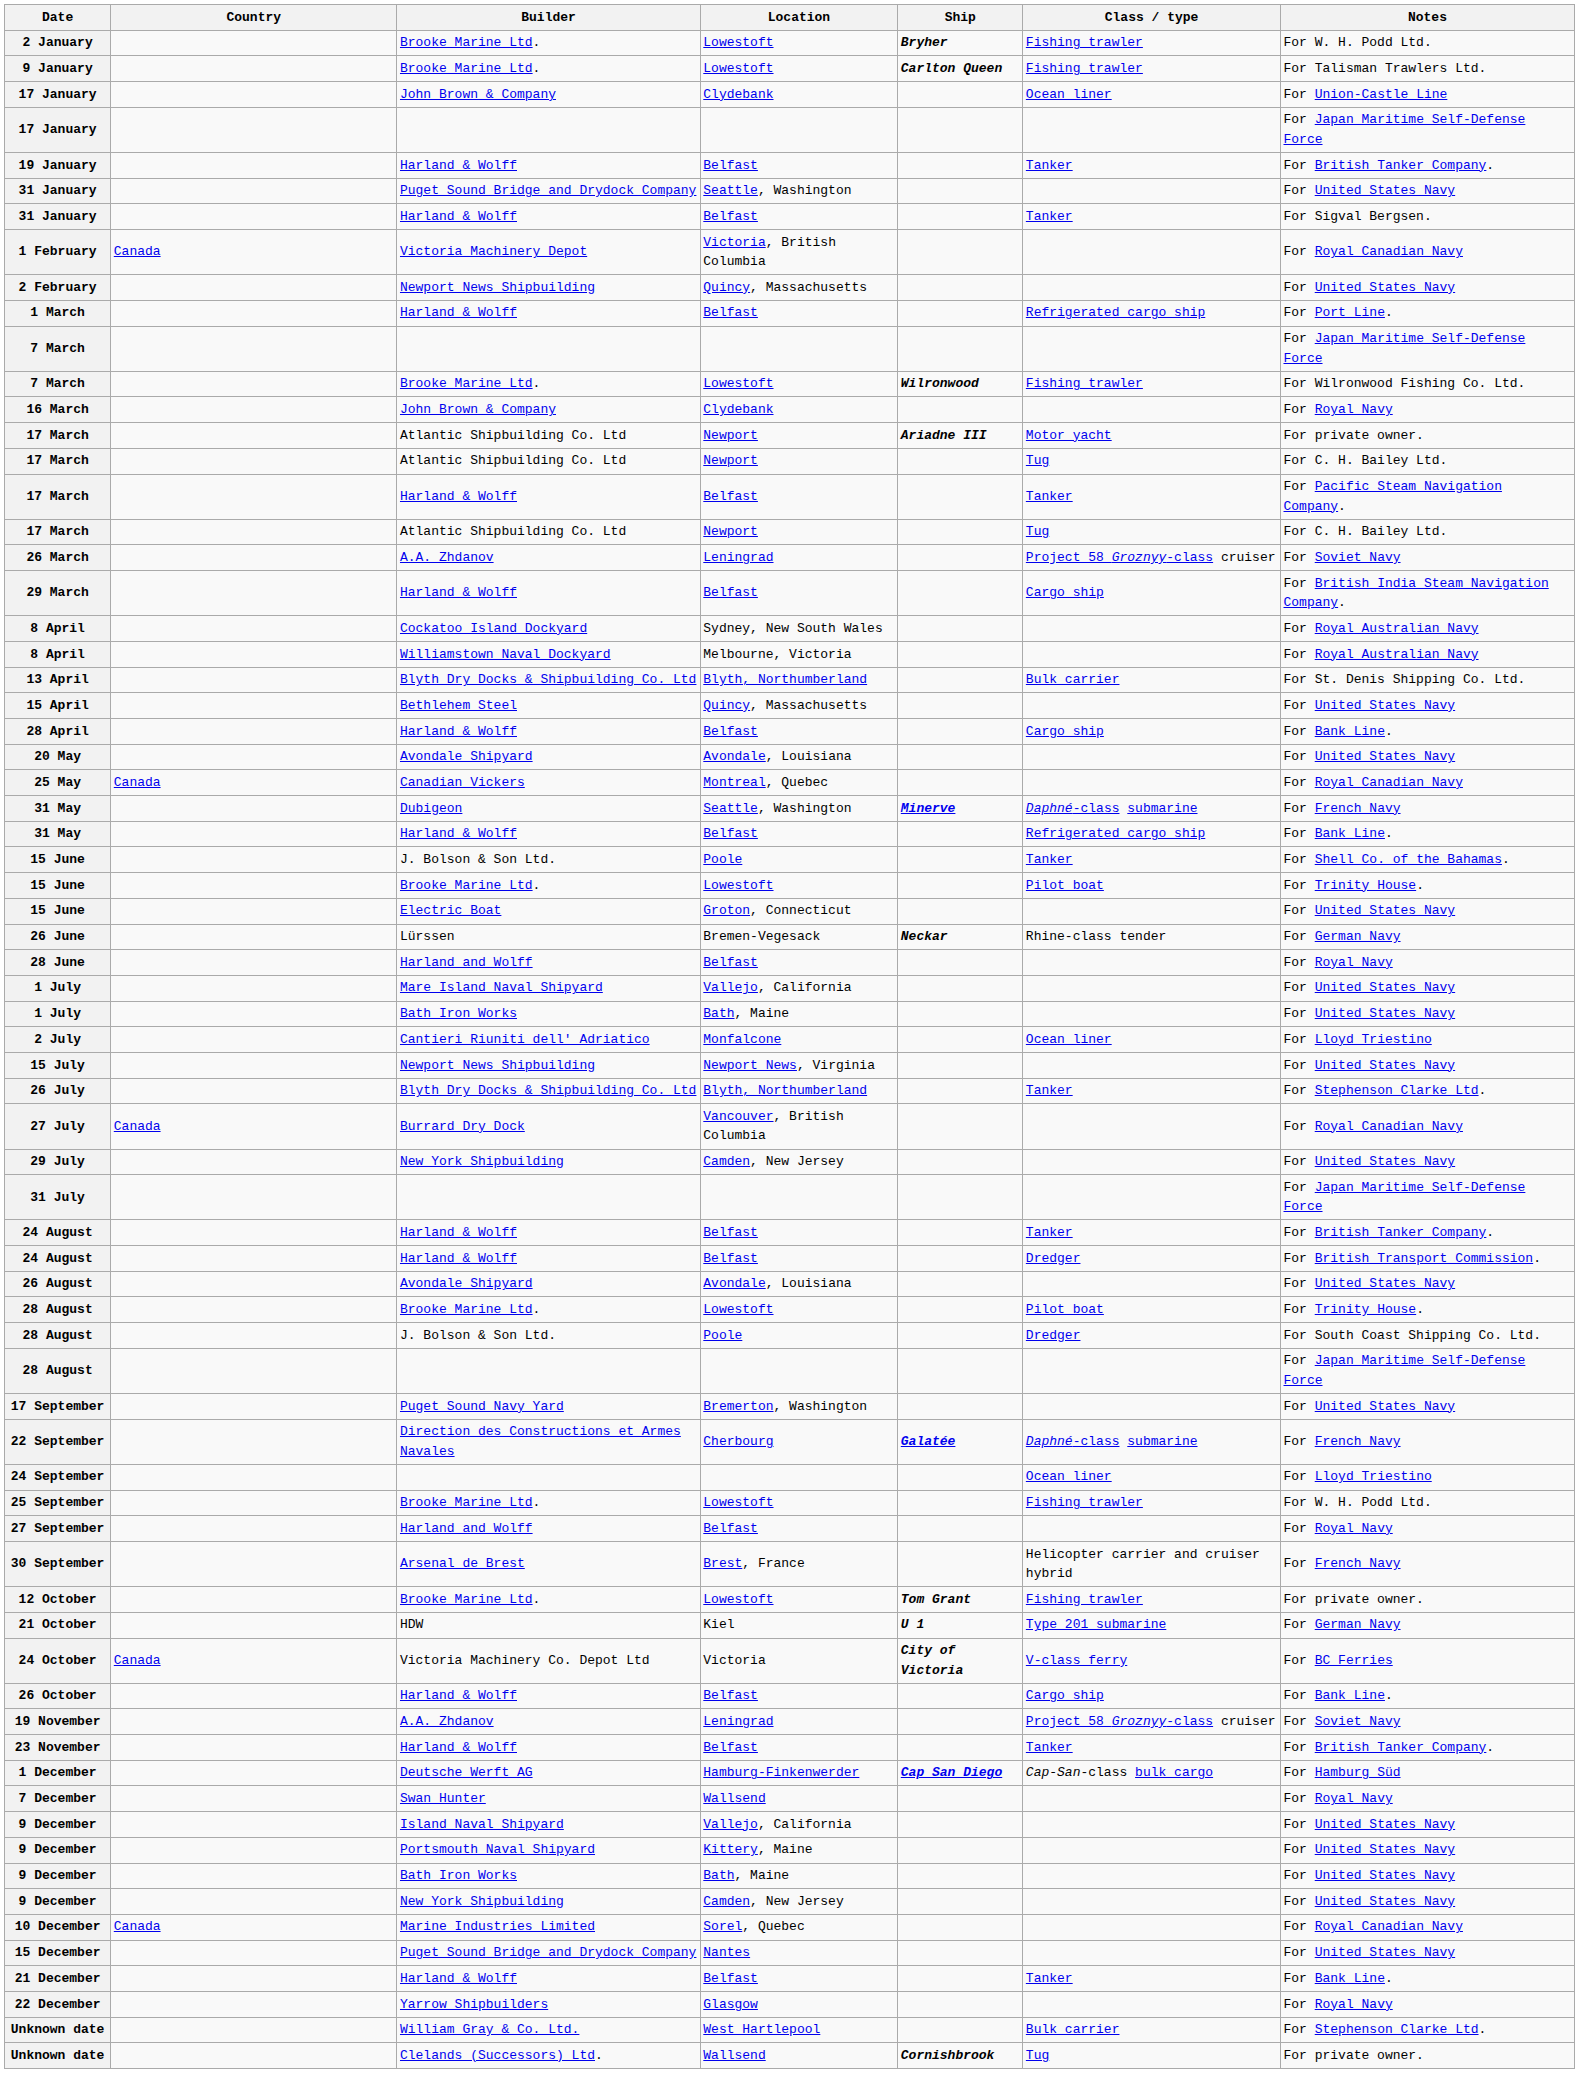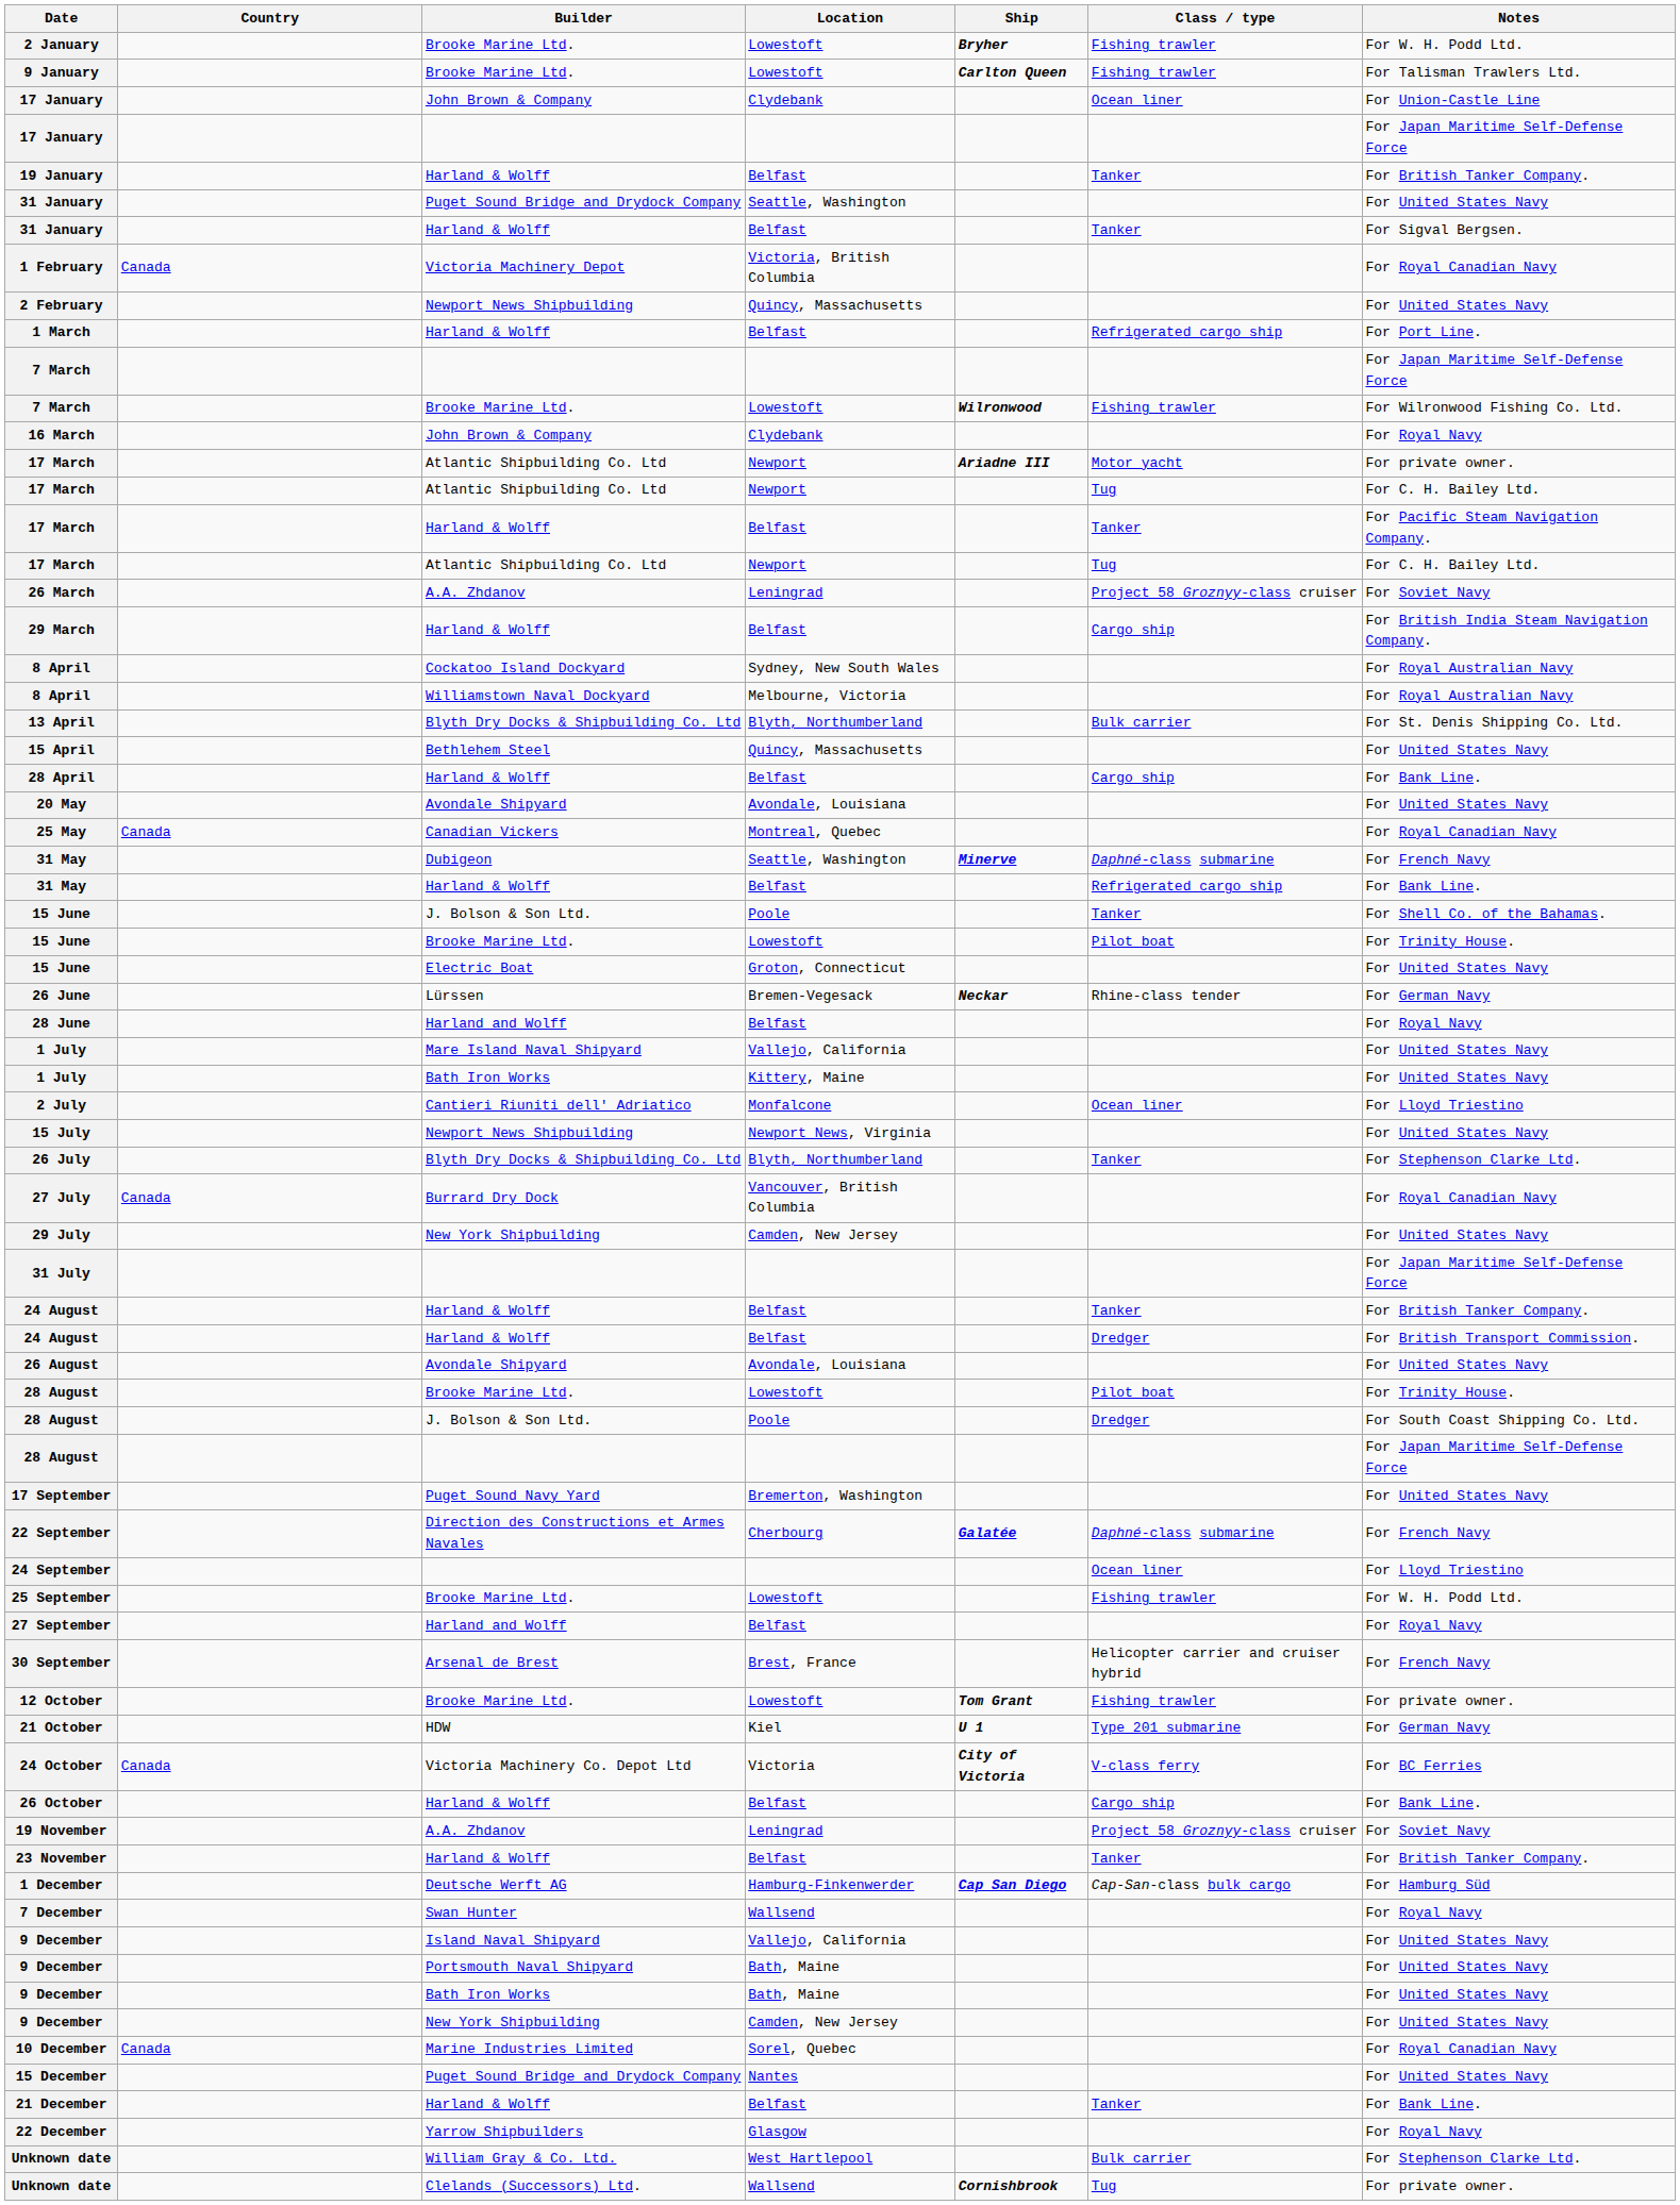1 July / Bath Iron Works | Location: Bath, Maine -> Kittery, Maine
9 December / Portsmouth Naval Shipyard | Location: Kittery, Maine -> Bath, Maine
